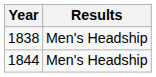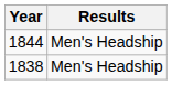rows swapped: 1838 <-> 1844
